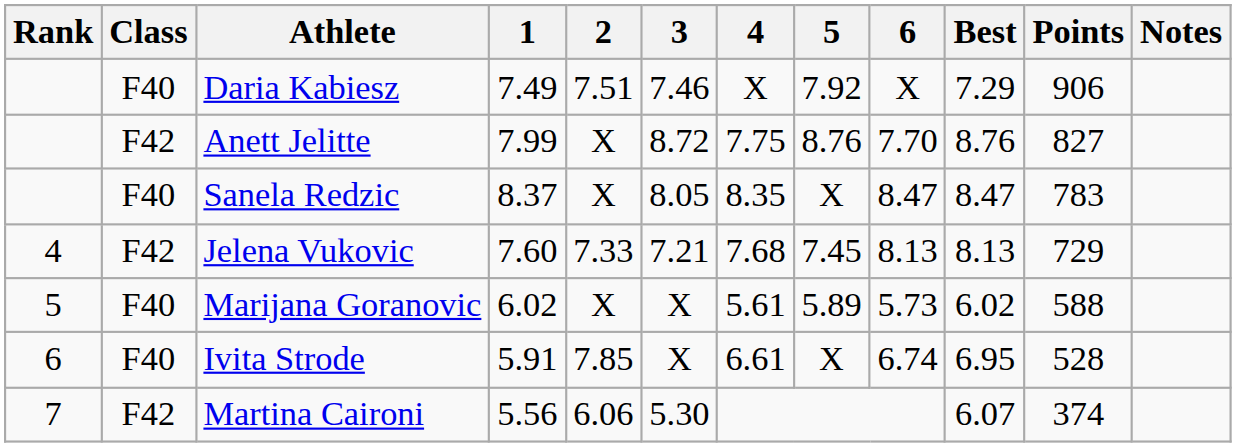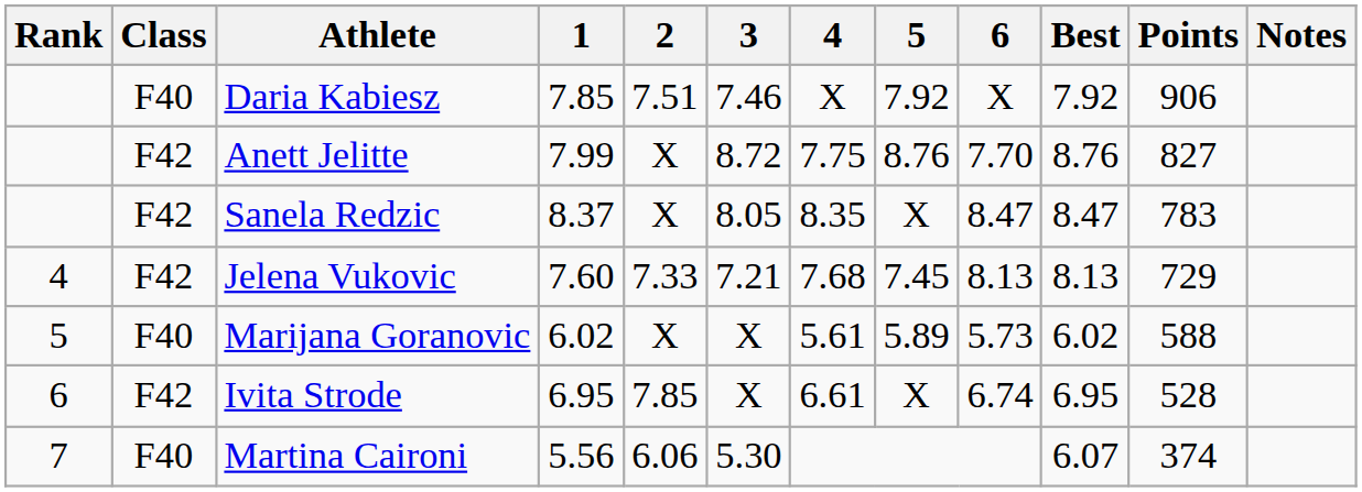Daria Kabiesz | 1: 7.49 -> 7.85
Daria Kabiesz | Best: 7.29 -> 7.92
Sanela Redzic | Class: F40 -> F42
Ivita Strode | Class: F40 -> F42
Ivita Strode | 1: 5.91 -> 6.95
Martina Caironi | Class: F42 -> F40
